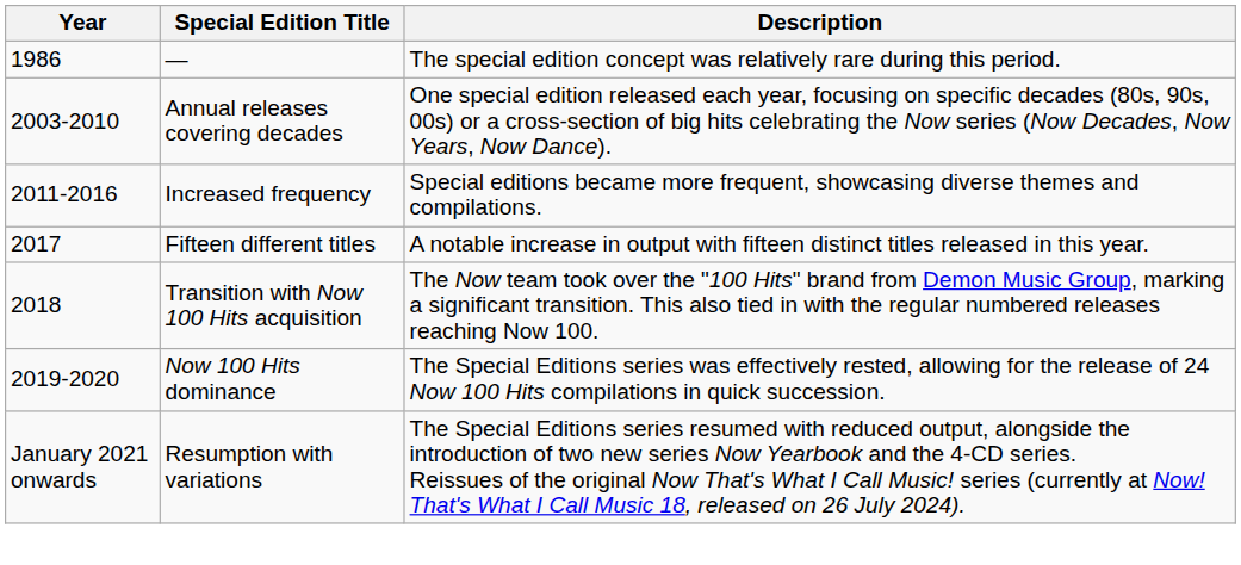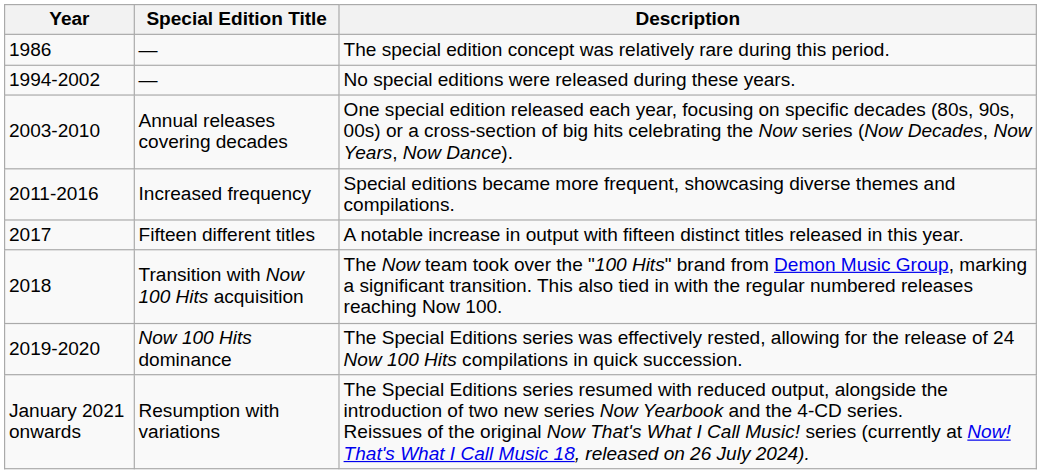+ row: 1994-2002 | — | No special editions were released during these years.
